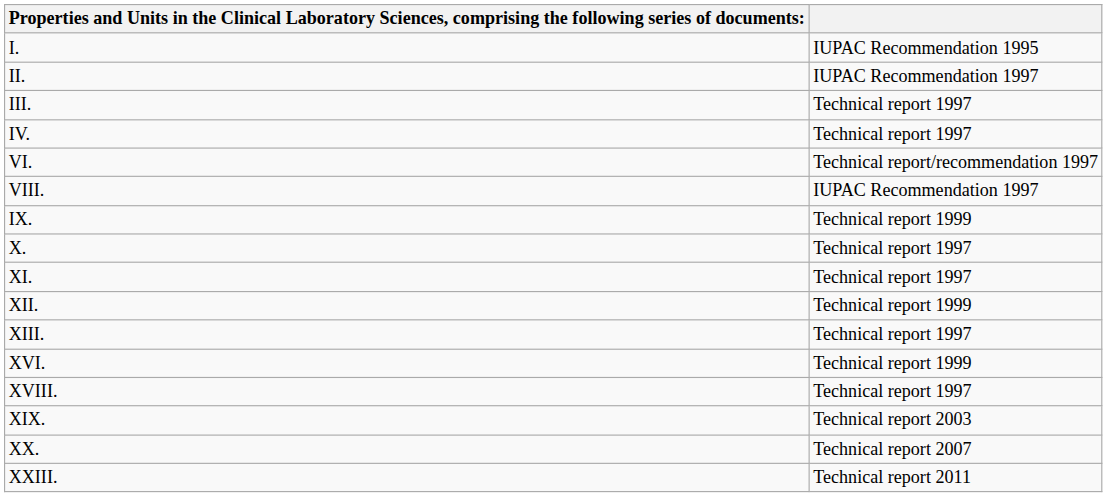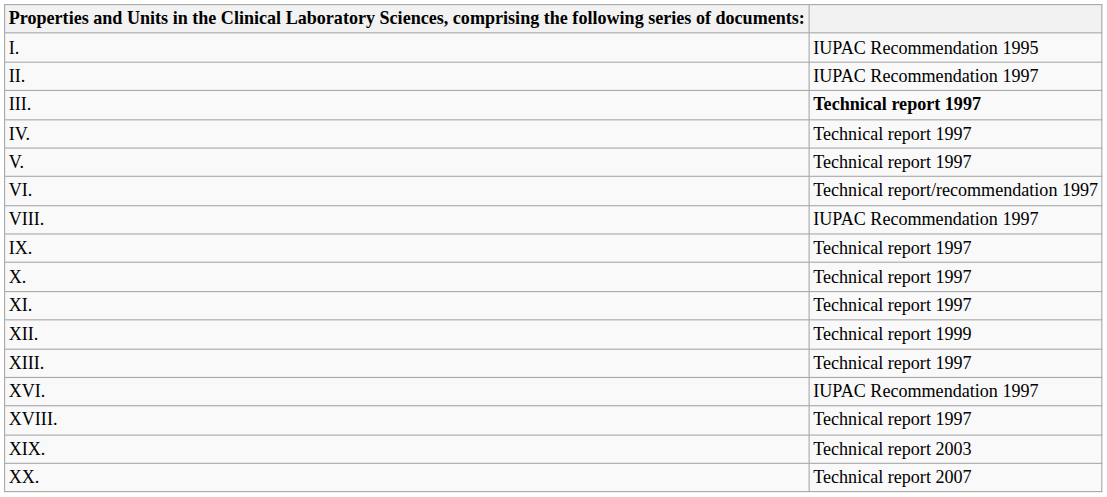III. | column 2: normal -> bold
+ row: V. | Technical report 1997
IX. | column 2: Technical report 1999 -> Technical report 1997
XVI. | column 2: Technical report 1999 -> IUPAC Recommendation 1997
- row: XXIII. | Technical report 2011
